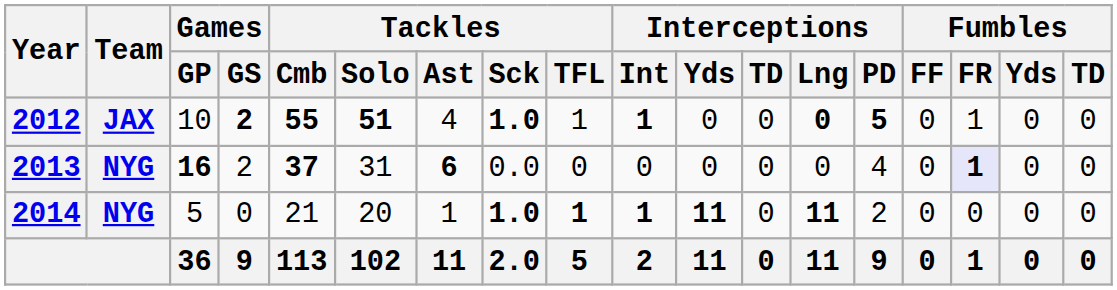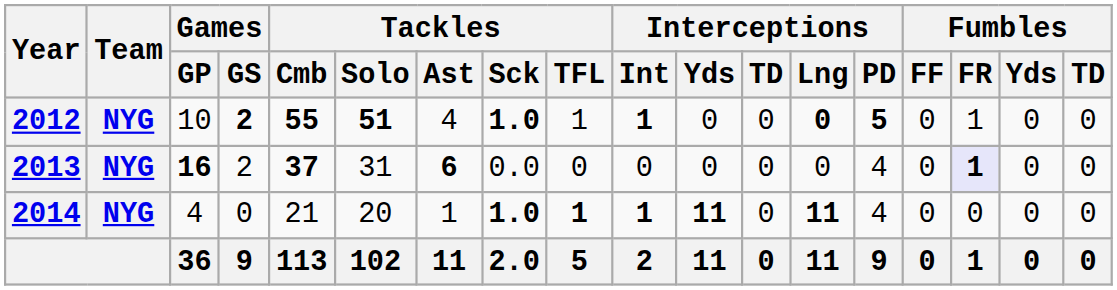2012 | Team: JAX -> NYG
2014 | Games / GP: 5 -> 4
2014 | Interceptions / PD: 2 -> 4
